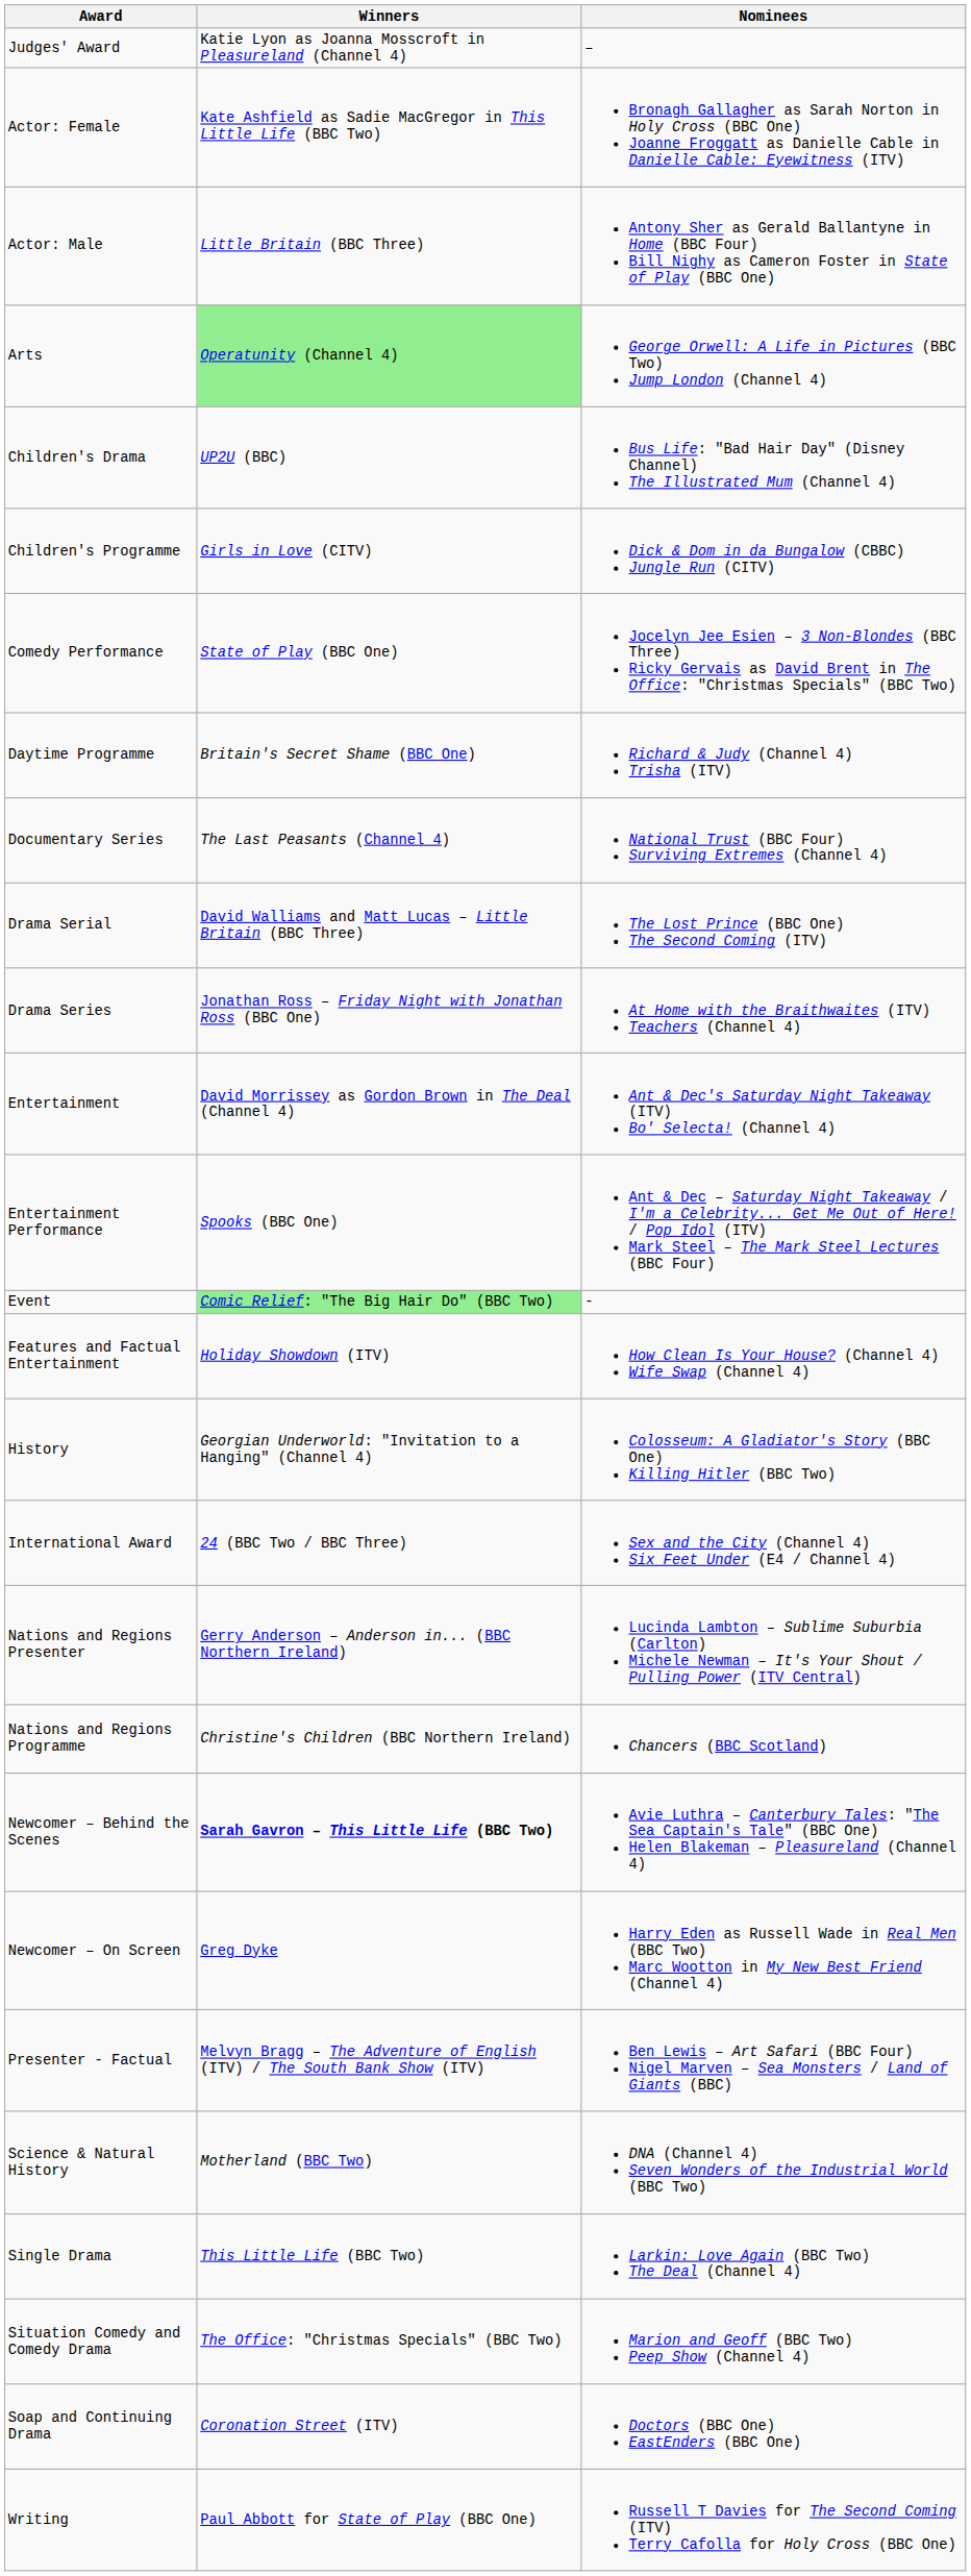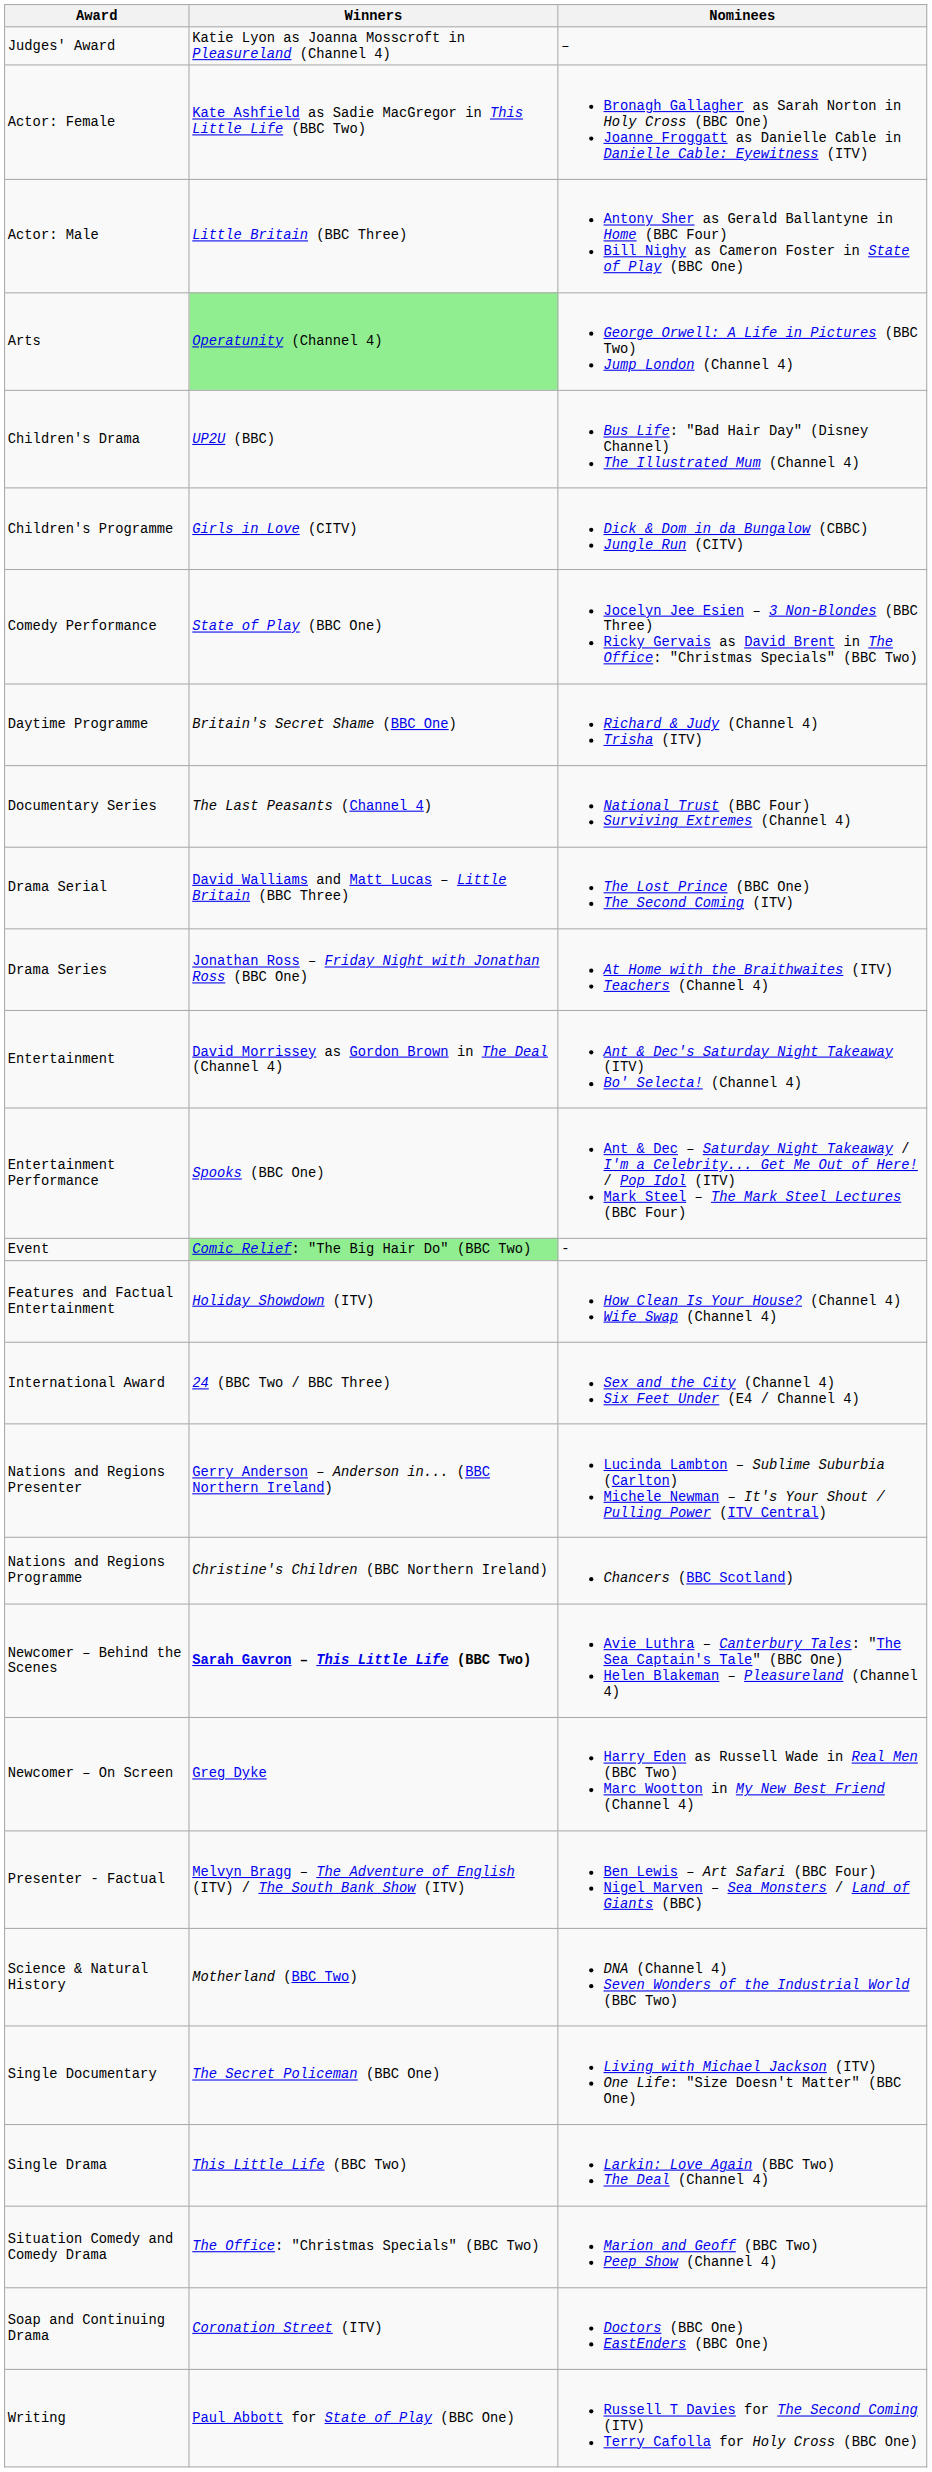- row: History | Georgian Underworld: "Invitation to a Hanging" (Channel 4) | Colosseum: A Gladiator's Story (BBC One) Killing Hitler (BBC Two)
+ row: Single Documentary | The Secret Policeman (BBC One) | Living with Michael Jackson (ITV) One Life: "Size Doesn't Matter" (BBC One)
